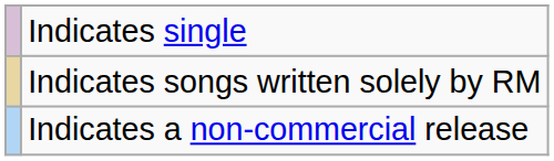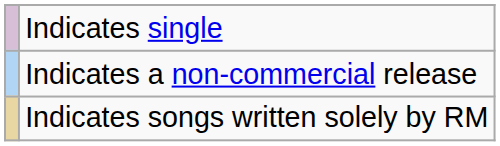rows swapped: Indicates a non-commercial release <-> Indicates songs written solely by RM
